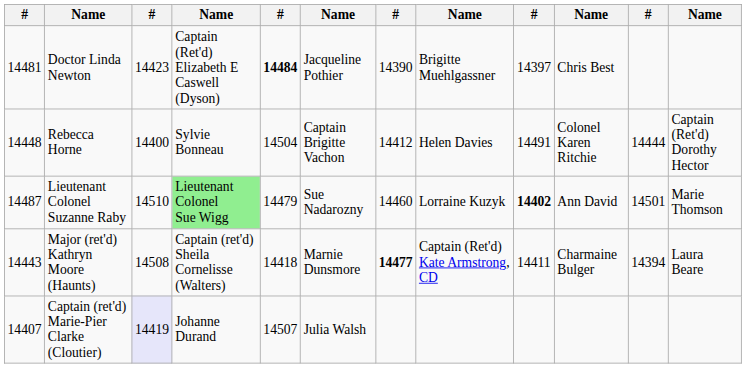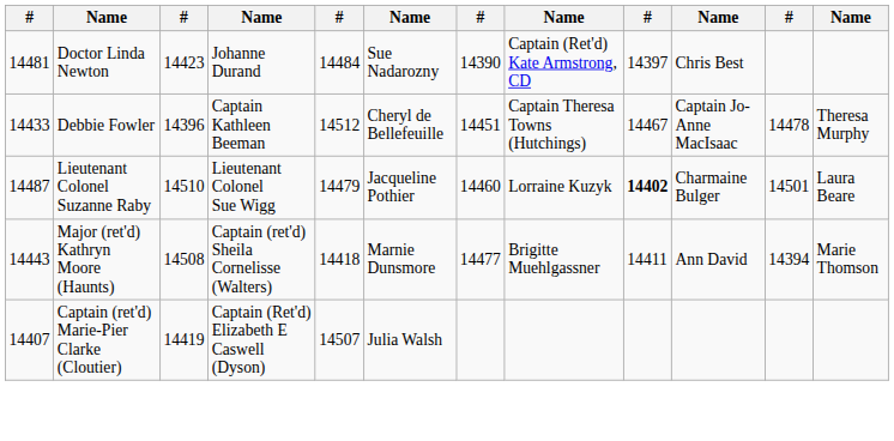Doctor Linda Newton | column 4: Captain (Ret'd) Elizabeth E Caswell (Dyson) -> Johanne Durand
Doctor Linda Newton | column 5: bold -> normal
Doctor Linda Newton | column 6: Jacqueline Pothier -> Sue Nadarozny
Doctor Linda Newton | column 8: Brigitte Muehlgassner -> Captain (Ret'd) Kate Armstrong, CD
+ row: 14433 | Debbie Fowler | 14396 | Captain Kathleen Beeman | 14512 | Cheryl de Bellefeuille | 14451 | Captain Theresa Towns (Hutchings) | 14467 | Captain Jo-Anne MacIsaac | 14478 | Theresa Murphy
- row: 14448 | Rebecca Horne | 14400 | Sylvie Bonneau | 14504 | Captain Brigitte Vachon | 14412 | Helen Davies | 14491 | Colonel Karen Ritchie | 14444 | Captain (Ret'd) Dorothy Hector
Lieutenant Colonel Suzanne Raby | column 4: lightgreen background -> no background
Lieutenant Colonel Suzanne Raby | column 6: Sue Nadarozny -> Jacqueline Pothier
Lieutenant Colonel Suzanne Raby | column 10: Ann David -> Charmaine Bulger
Lieutenant Colonel Suzanne Raby | column 12: Marie Thomson -> Laura Beare
Major (ret'd) Kathryn Moore (Haunts) | column 7: bold -> normal
Major (ret'd) Kathryn Moore (Haunts) | column 8: Captain (Ret'd) Kate Armstrong, CD -> Brigitte Muehlgassner
Major (ret'd) Kathryn Moore (Haunts) | column 10: Charmaine Bulger -> Ann David
Major (ret'd) Kathryn Moore (Haunts) | column 12: Laura Beare -> Marie Thomson
Captain (ret'd) Marie-Pier Clarke (Cloutier) | column 3: lavender background -> no background
Captain (ret'd) Marie-Pier Clarke (Cloutier) | column 4: Johanne Durand -> Captain (Ret'd) Elizabeth E Caswell (Dyson)
